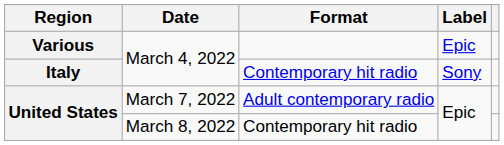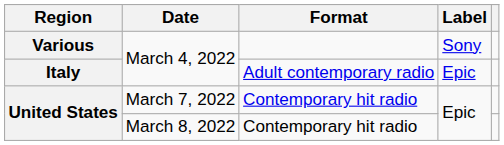Various | Label: Epic -> Sony
Italy | Format: Contemporary hit radio -> Adult contemporary radio
Italy | Label: Sony -> Epic
United States / March 7, 2022 | Format: Adult contemporary radio -> Contemporary hit radio
